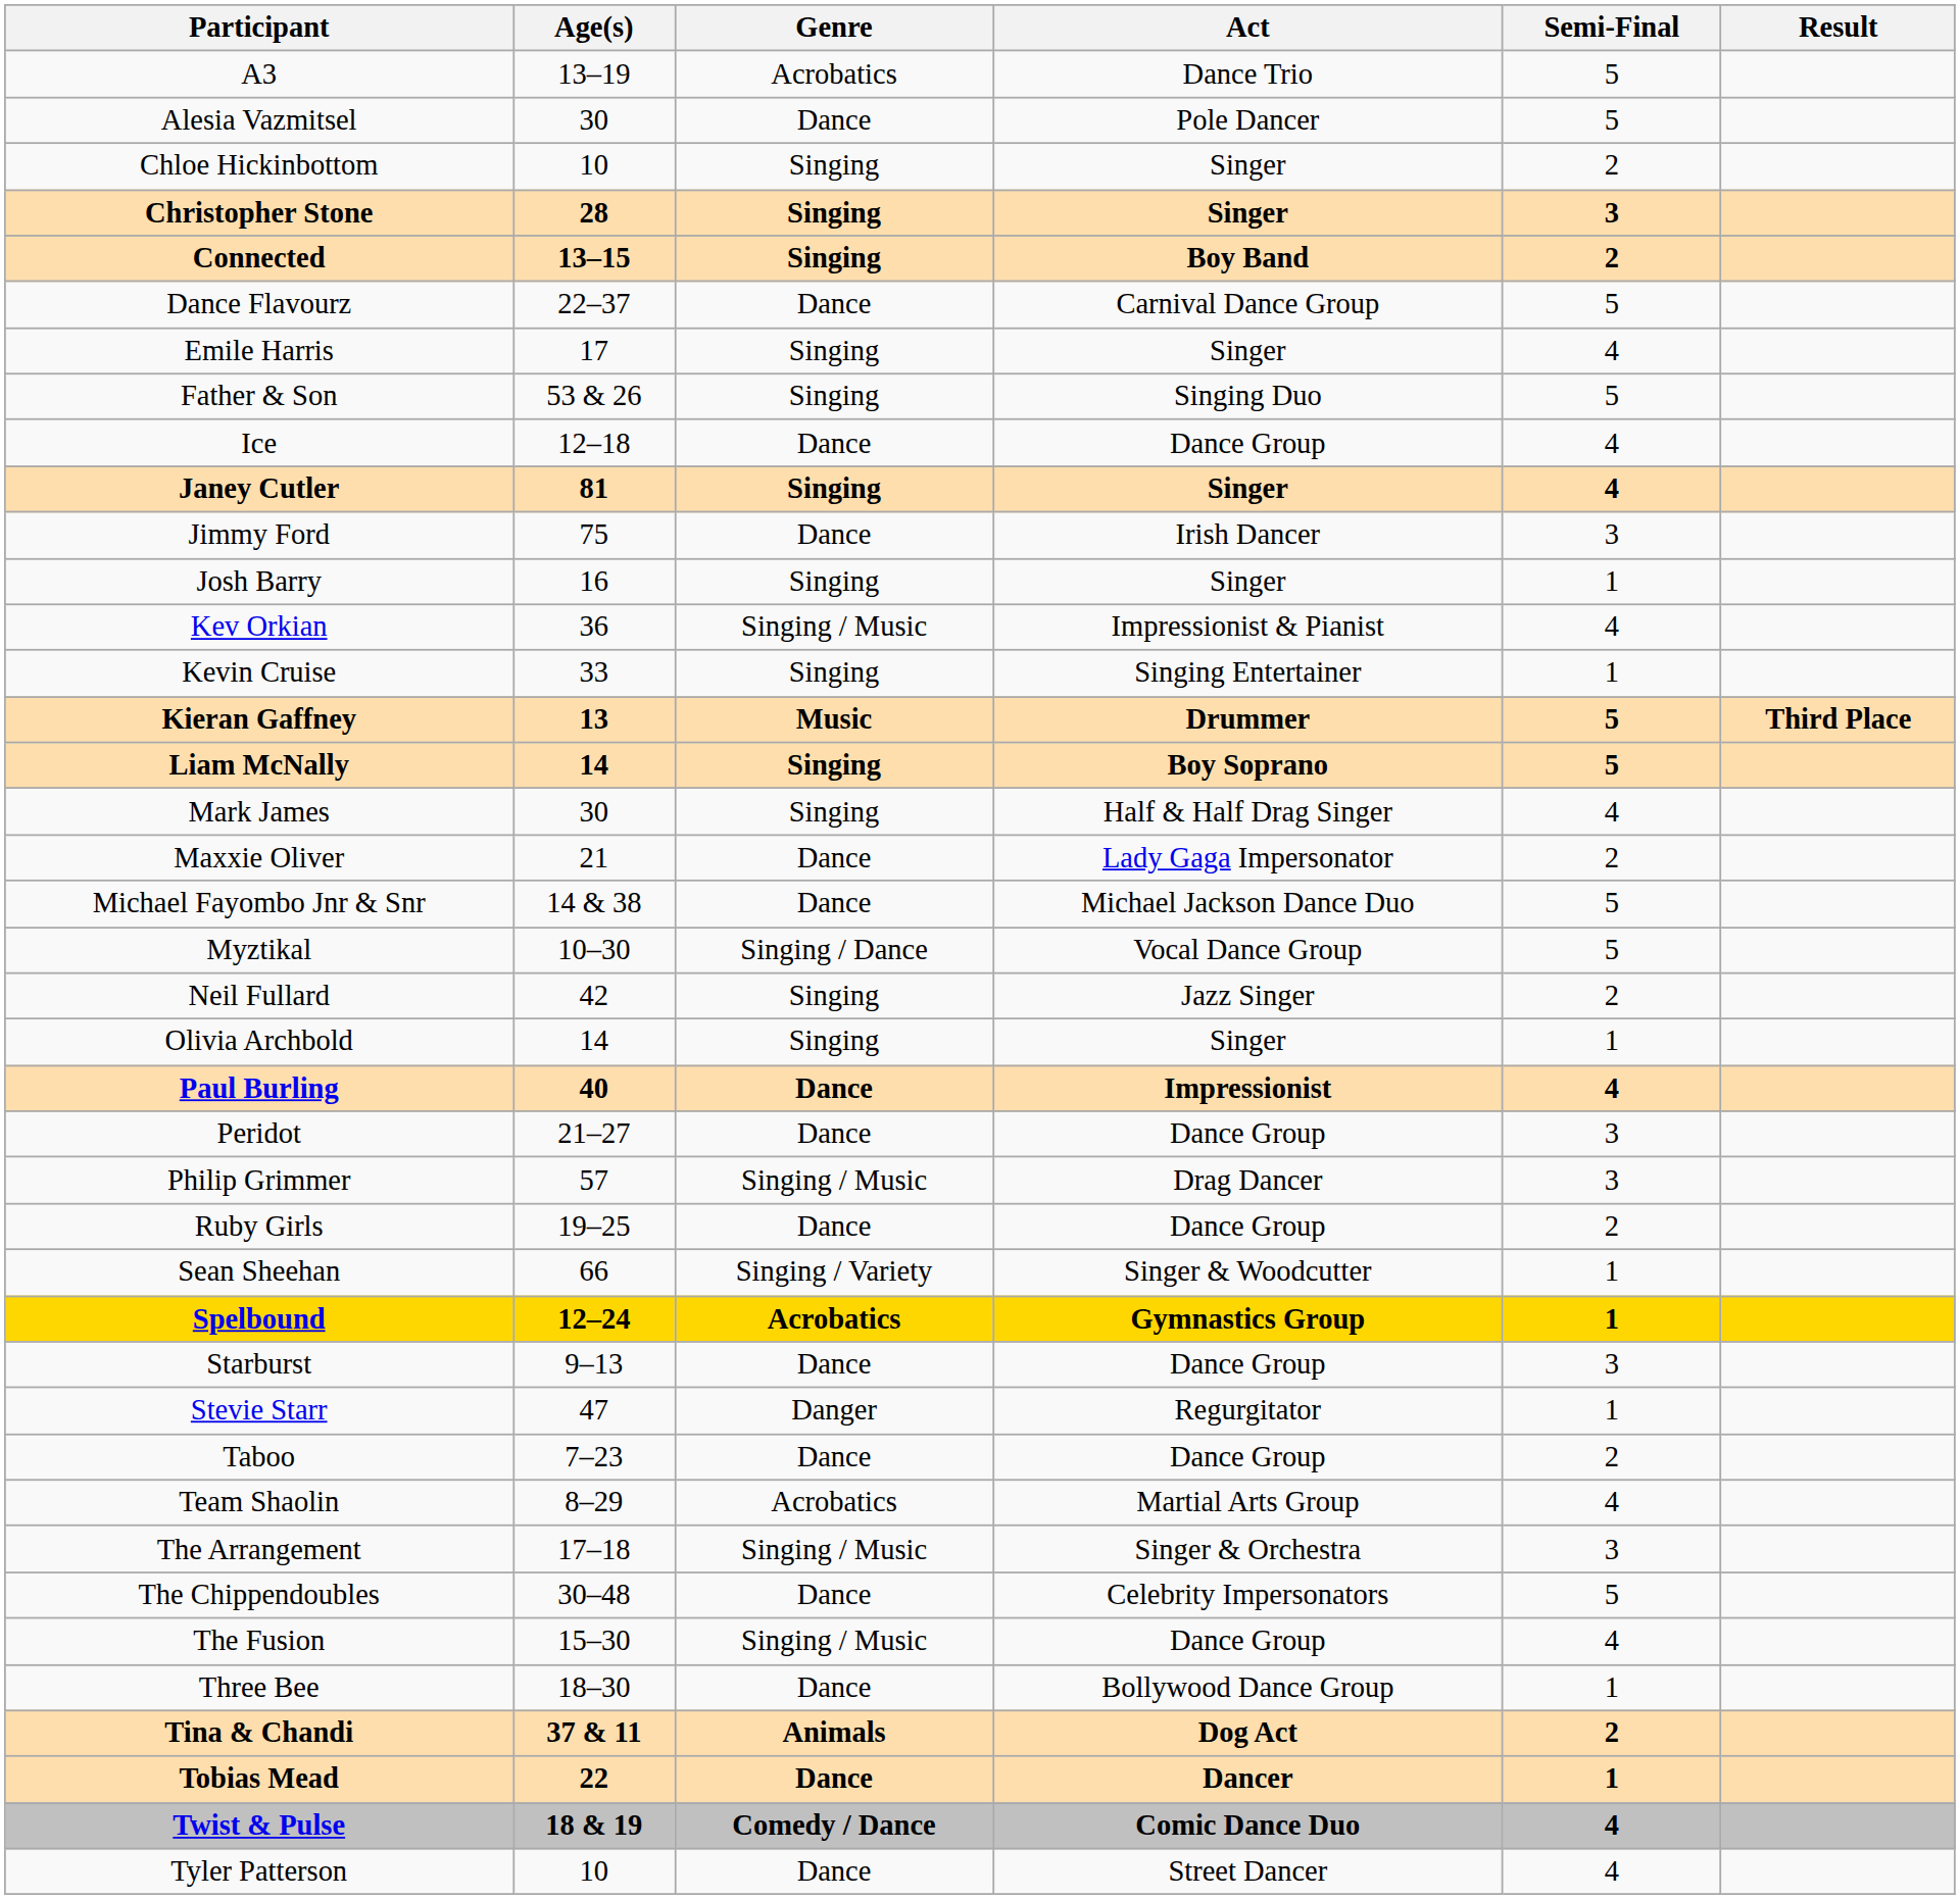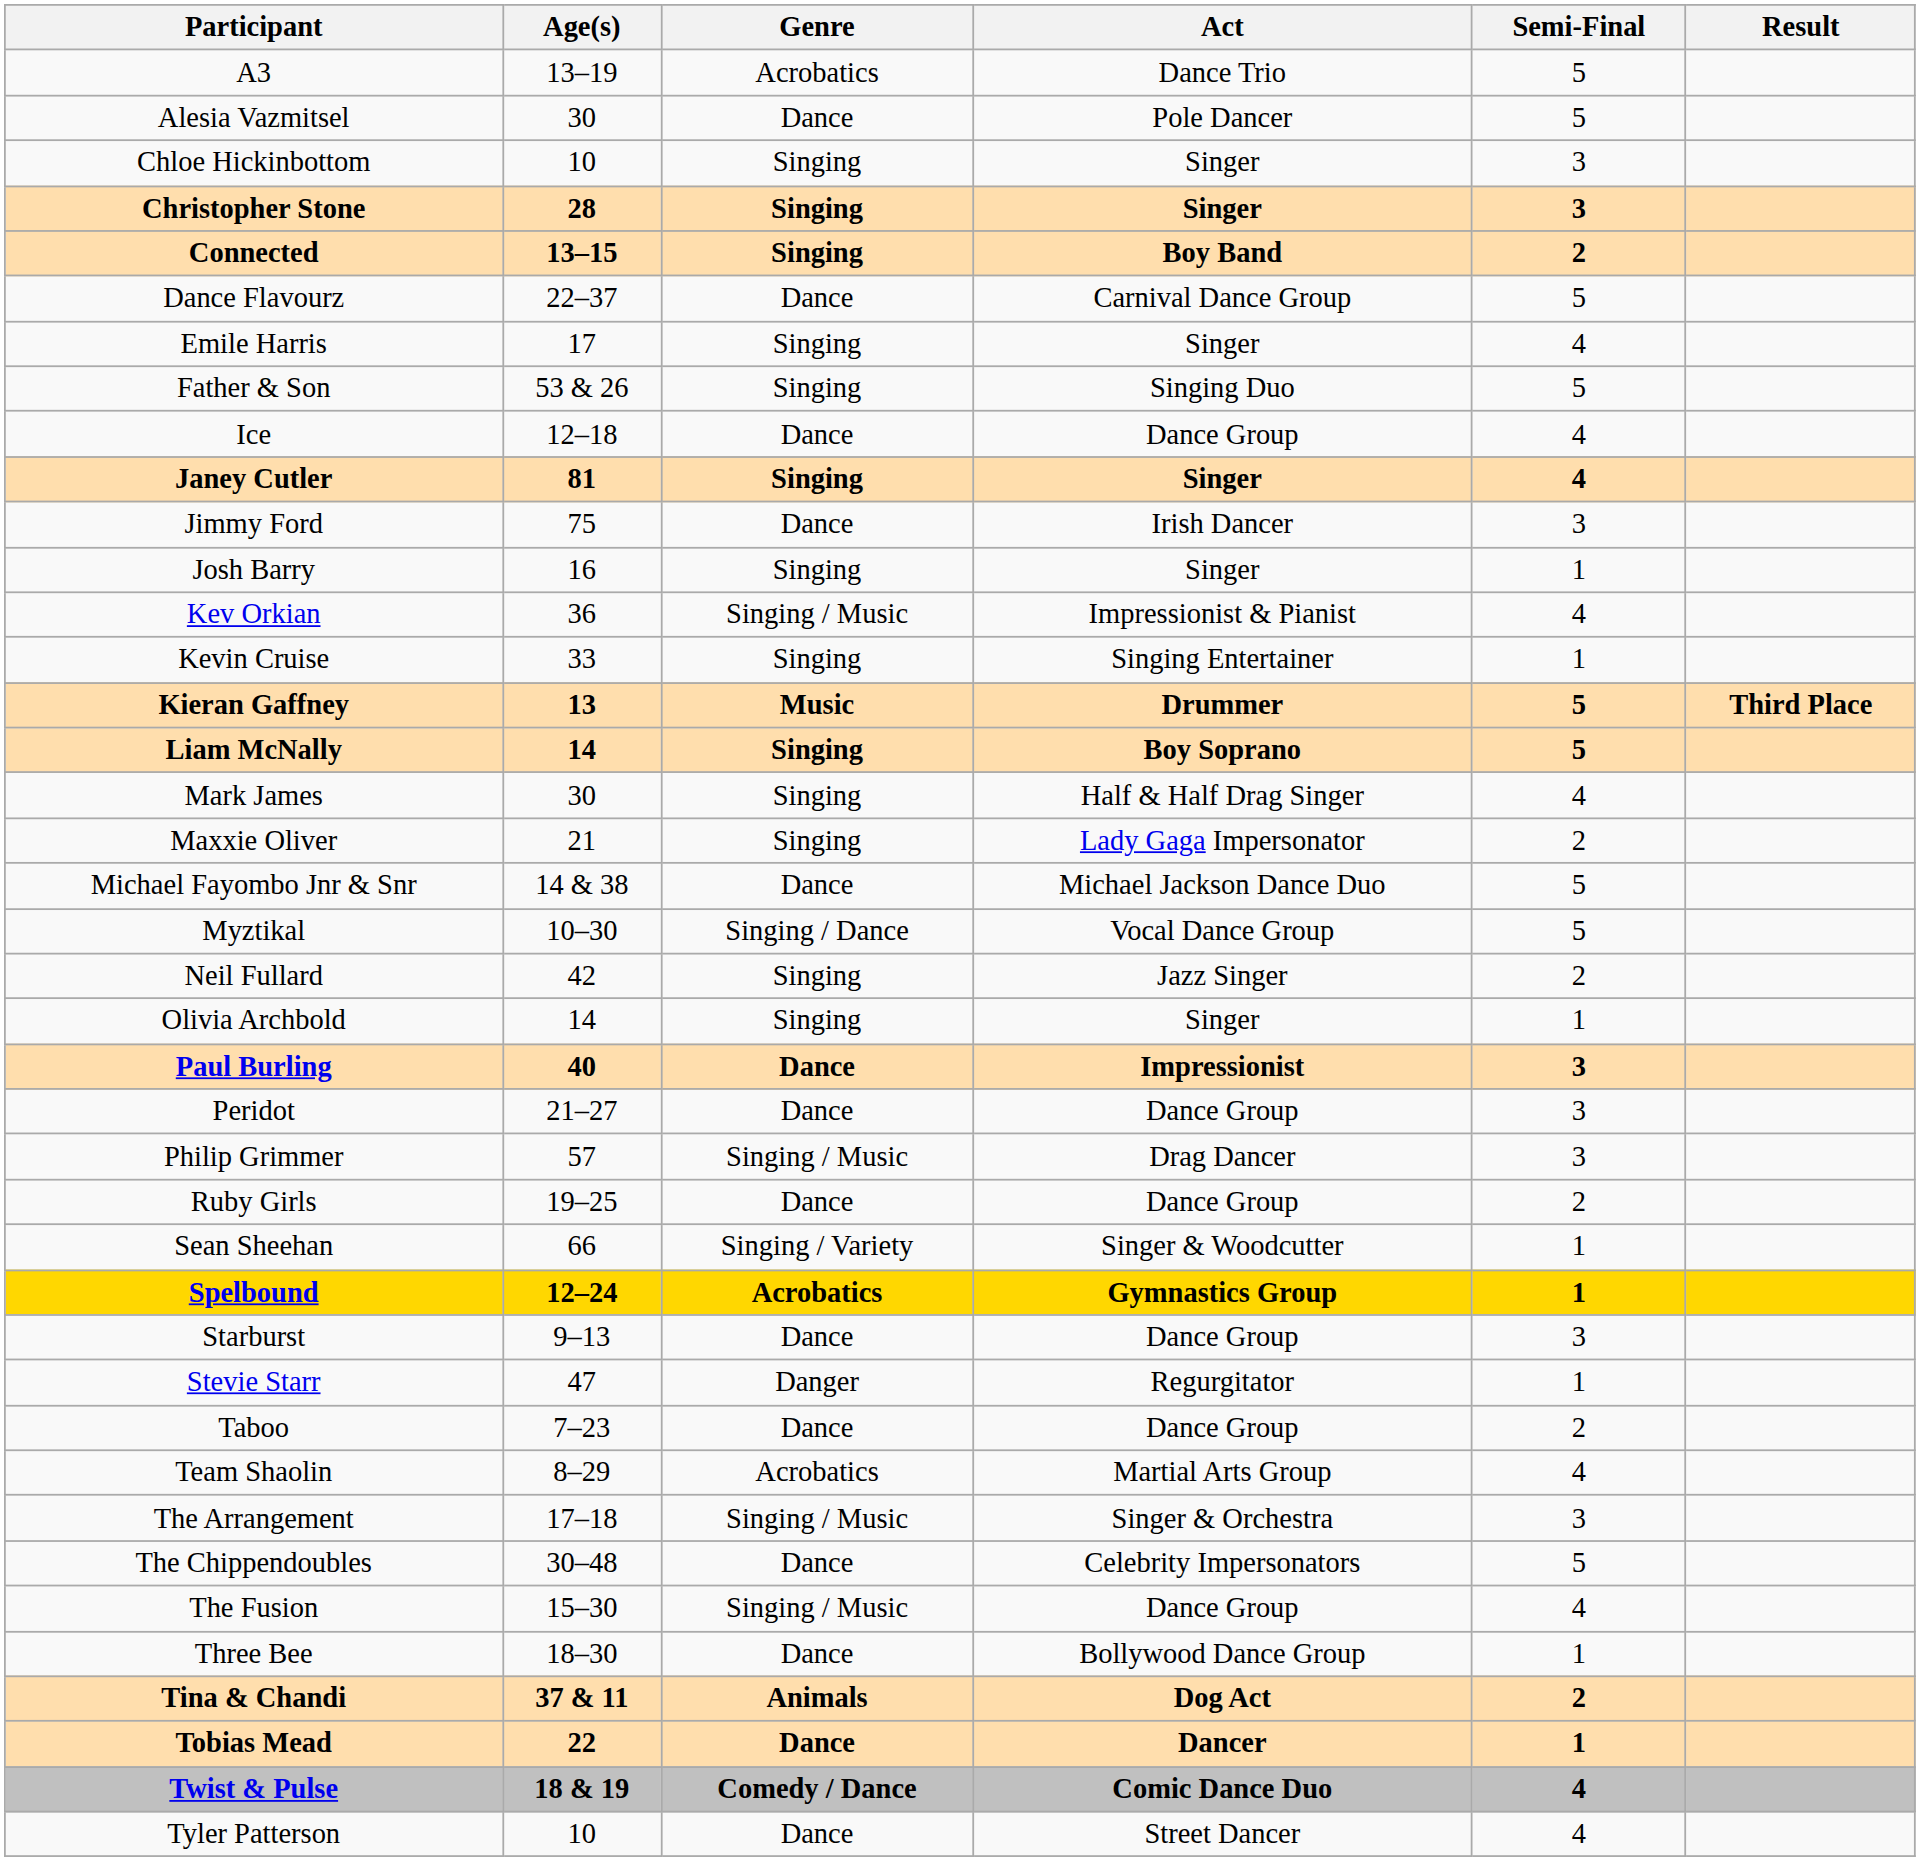Chloe Hickinbottom | Semi-Final: 2 -> 3
Maxxie Oliver | Genre: Dance -> Singing
Paul Burling | Semi-Final: 4 -> 3
